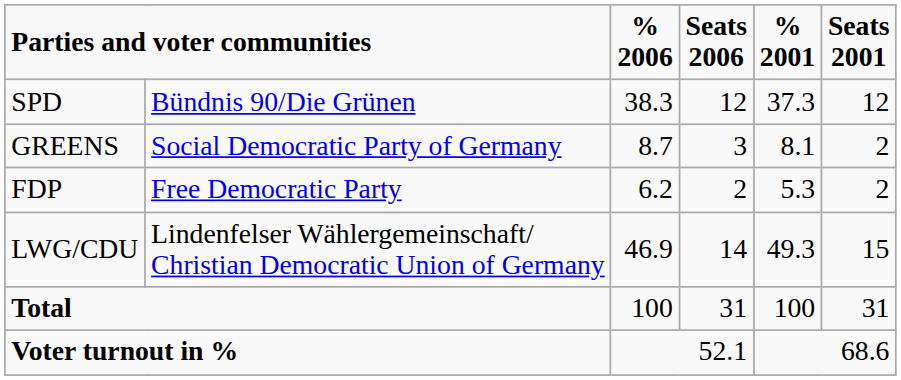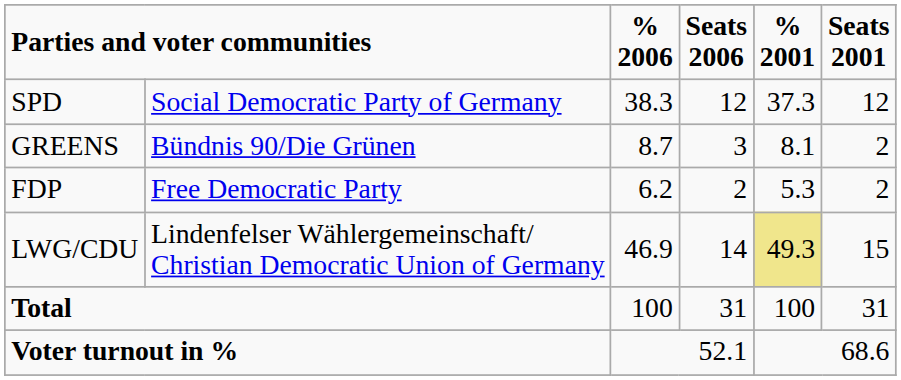SPD | column 2: Bündnis 90/Die Grünen -> Social Democratic Party of Germany
GREENS | column 2: Social Democratic Party of Germany -> Bündnis 90/Die Grünen
LWG/CDU | % 2001: no background -> khaki background
